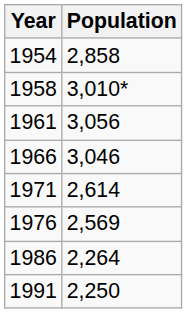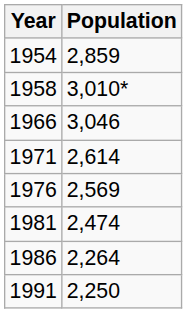1954 | Population: 2,858 -> 2,859
- row: 1961 | 3,056
+ row: 1981 | 2,474
